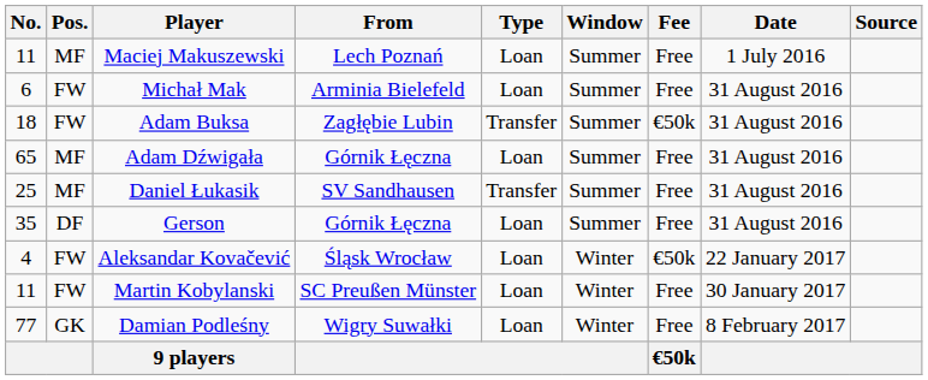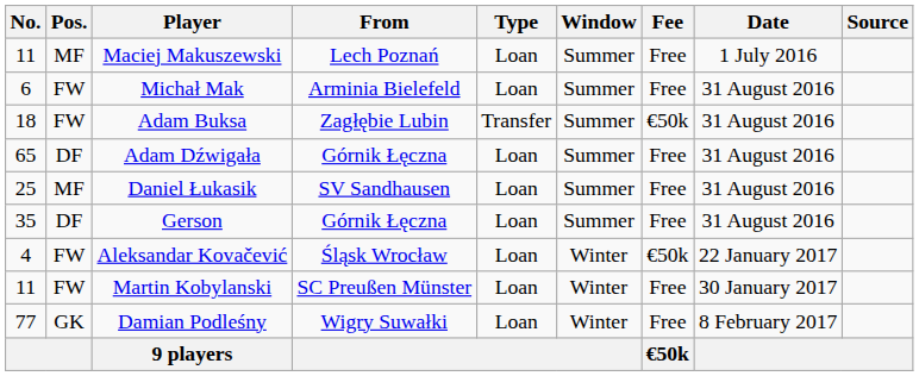Adam Dźwigała | Pos.: MF -> DF
Daniel Łukasik | Type: Transfer -> Loan
